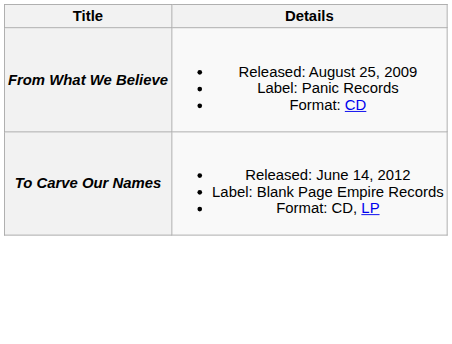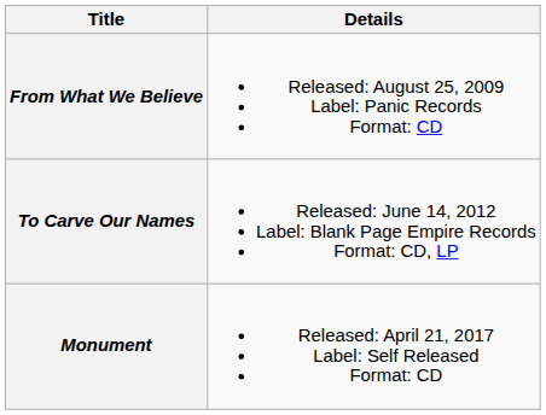+ row: Monument | Released: April 21, 2017 Label: Self Released Format: CD
